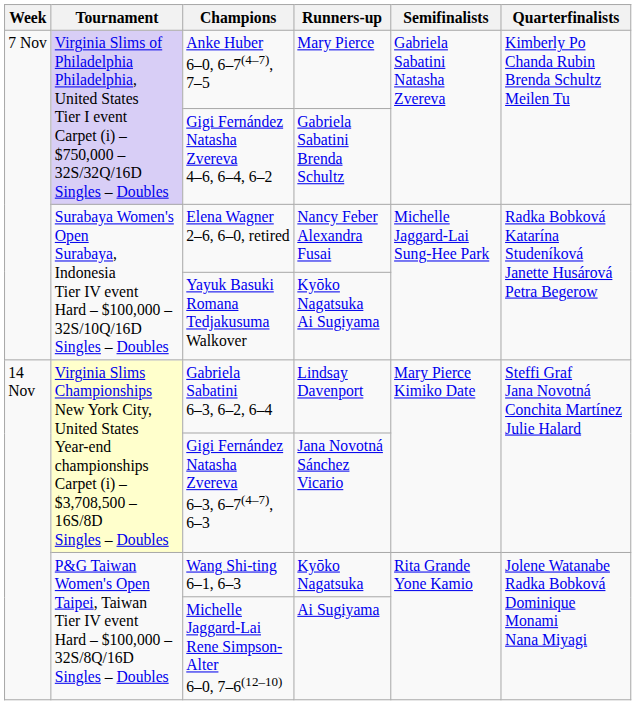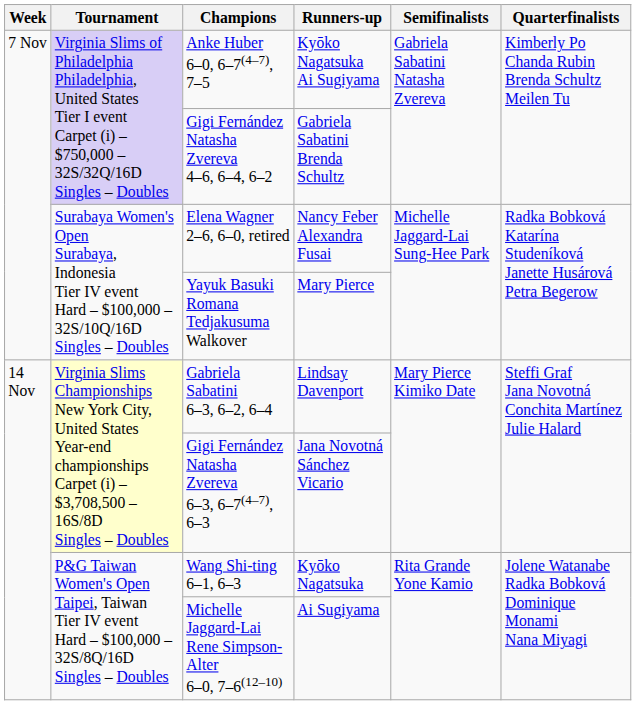Anke Huber 6–0, 6–7(4–7), 7–5 | Runners-up: Mary Pierce -> Kyōko Nagatsuka Ai Sugiyama
Yayuk Basuki Romana Tedjakusuma Walkover | Runners-up: Kyōko Nagatsuka Ai Sugiyama -> Mary Pierce
